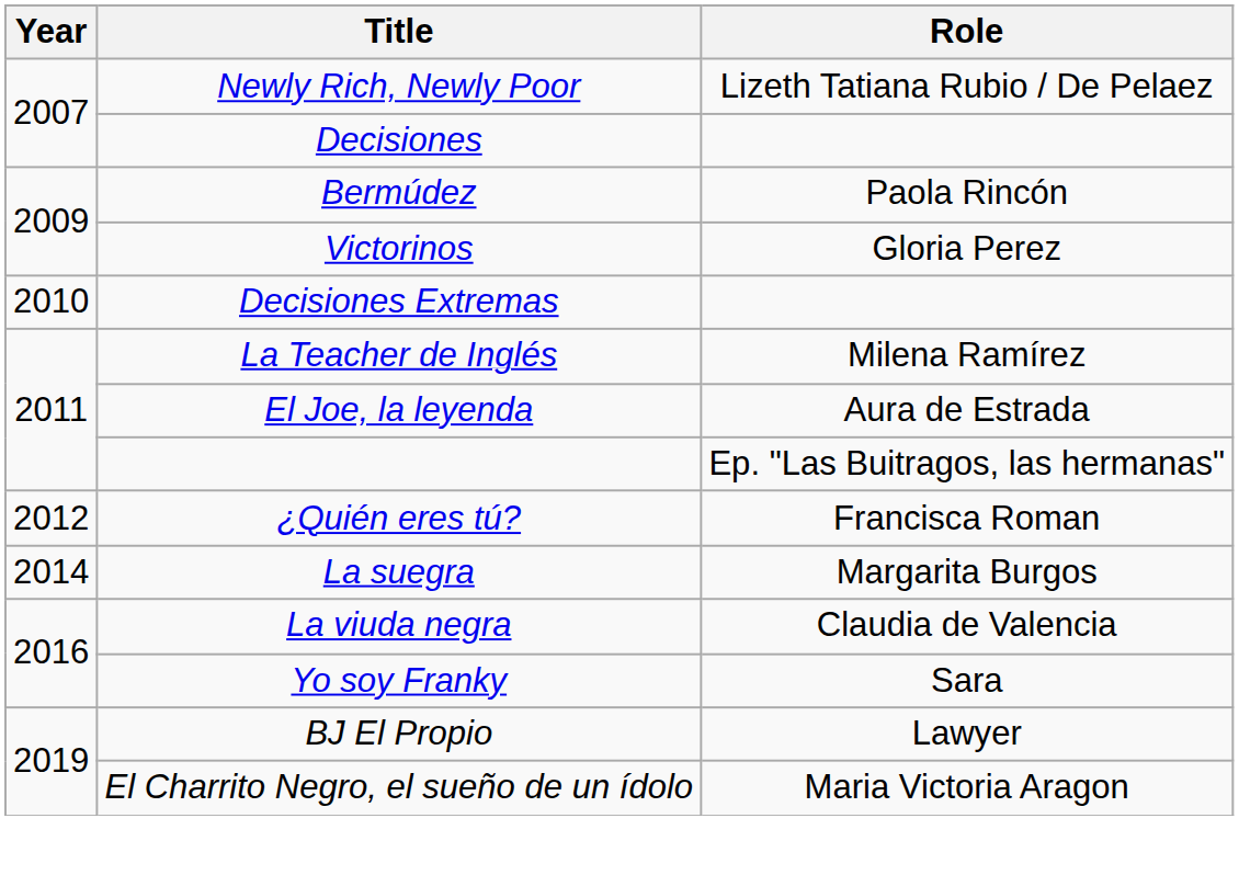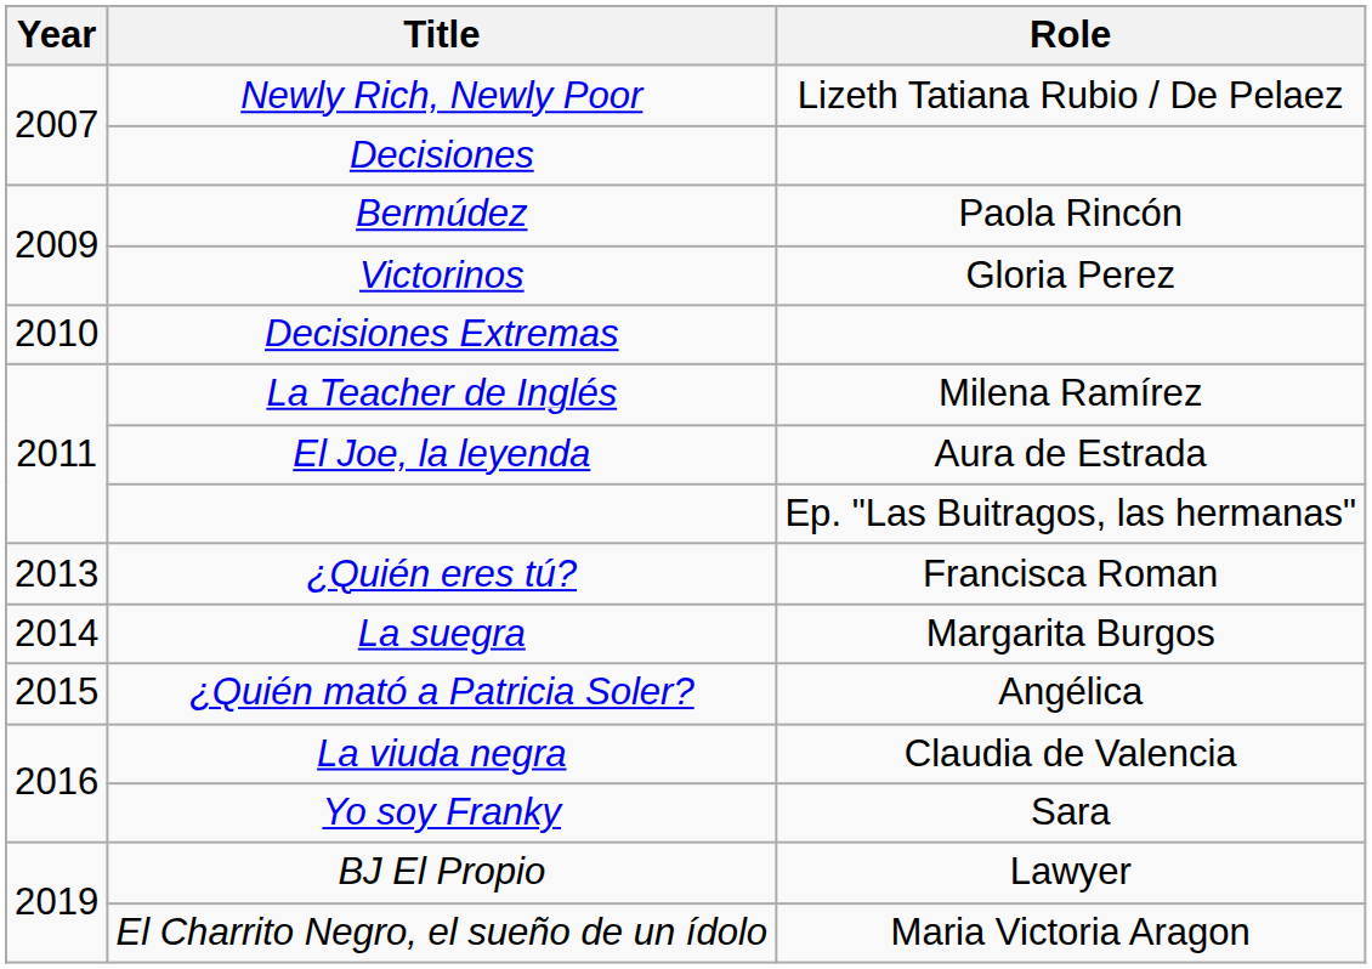¿Quién eres tú? | Year: 2012 -> 2013
+ row: 2015 | ¿Quién mató a Patricia Soler? | Angélica
